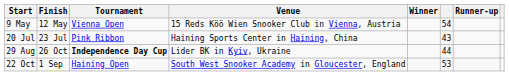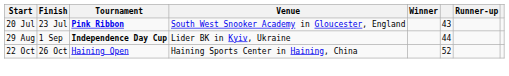- row: 9 May | 12 May | Vienna Open | 15 Reds Köö Wien Snooker Club in Vienna, Austria | 54
20 Jul | Tournament: normal -> bold
20 Jul | Venue: Haining Sports Center in Haining, China -> South West Snooker Academy in Gloucester, England
29 Aug | Finish: 26 Oct -> 1 Sep
22 Oct | Finish: 1 Sep -> 26 Oct
22 Oct | Venue: South West Snooker Academy in Gloucester, England -> Haining Sports Center in Haining, China
22 Oct | column 6: 53 -> 52
